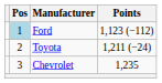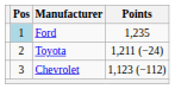Ford | Points: 1,123 (−112) -> 1,235
Chevrolet | Points: 1,235 -> 1,123 (−112)
